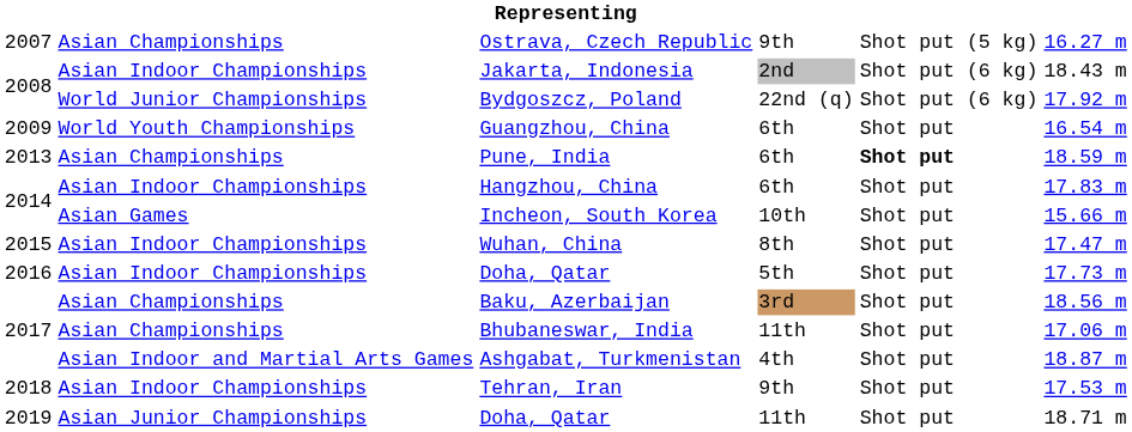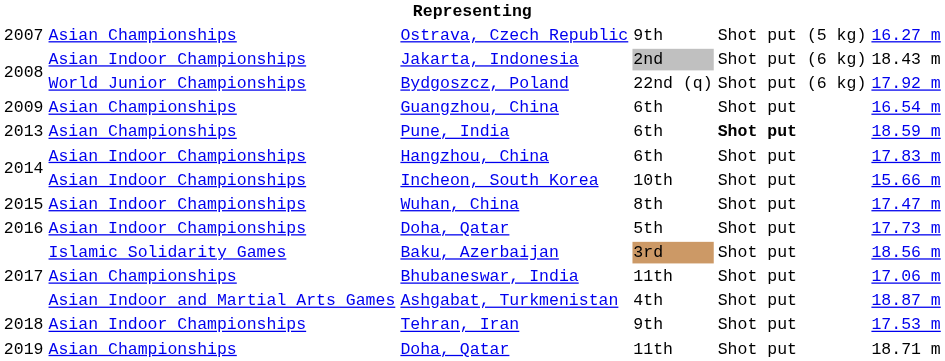Guangzhou, China | column 2: World Youth Championships -> Asian Championships
Incheon, South Korea | column 2: Asian Games -> Asian Indoor Championships
Baku, Azerbaijan | column 2: Asian Championships -> Islamic Solidarity Games
2019 / Doha, Qatar | column 2: Asian Junior Championships -> Asian Championships
